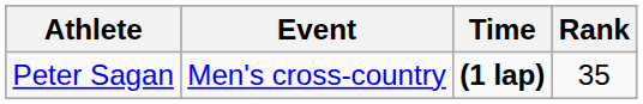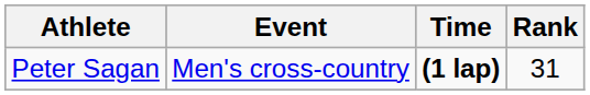Peter Sagan | Rank: 35 -> 31
